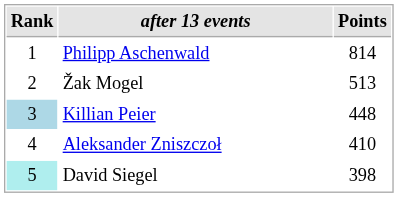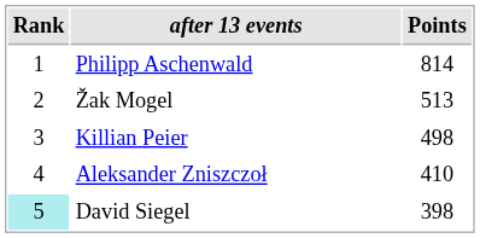Killian Peier | Rank: lightblue background -> no background
Killian Peier | Points: 448 -> 498
